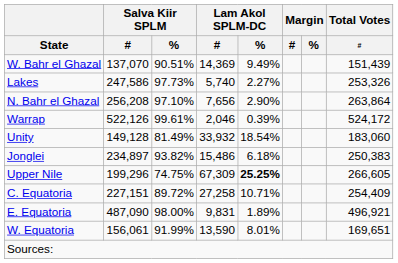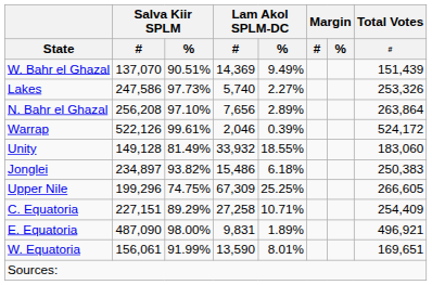N. Bahr el Ghazal | Lam Akol SPLM-DC / %: 2.90% -> 2.89%
Unity | Lam Akol SPLM-DC / %: 18.54% -> 18.55%
Upper Nile | Lam Akol SPLM-DC / %: bold -> normal
C. Equatoria | Salva Kiir SPLM / %: 89.72% -> 89.29%
